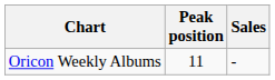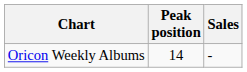Oricon Weekly Albums | Peak position: 11 -> 14
